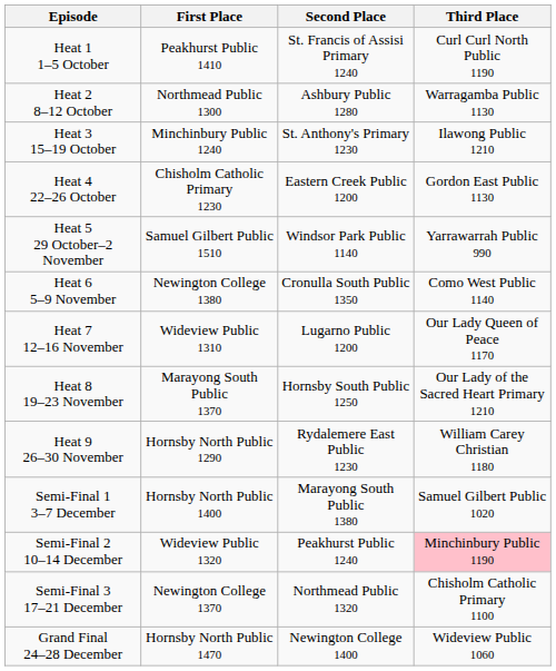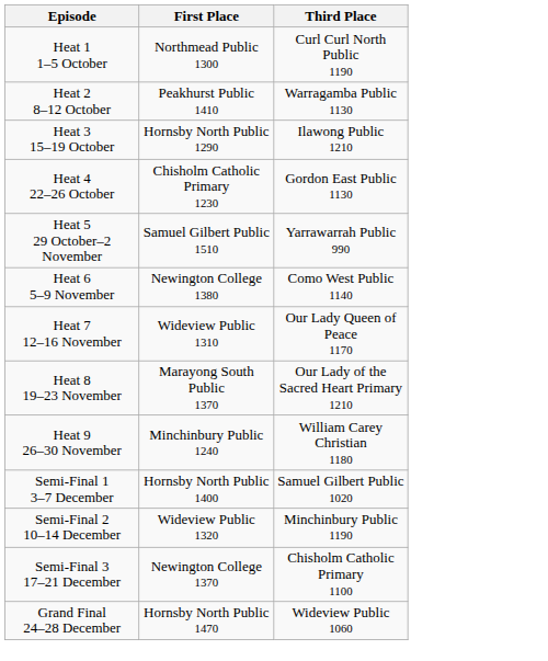- column: Second Place | St. Francis of Assisi Primary 1240 | Ashbury Public 1280 | St. Anthony's Primary 1230 | Eastern Creek Public 1200 | Windsor Park Public 1140 | Cronulla South Public 1350 | Lugarno Public 1200 | Hornsby South Public 1250 | Rydalemere East Public 1230 | Marayong South Public 1380 | Peakhurst Public 1240 | Northmead Public 1320 | Newington College 1400
Heat 1 1–5 October | First Place: Peakhurst Public 1410 -> Northmead Public 1300
Heat 2 8–12 October | First Place: Northmead Public 1300 -> Peakhurst Public 1410
Heat 3 15–19 October | First Place: Minchinbury Public 1240 -> Hornsby North Public 1290
Heat 9 26–30 November | First Place: Hornsby North Public 1290 -> Minchinbury Public 1240
Semi-Final 2 10–14 December | Third Place: pink background -> no background
